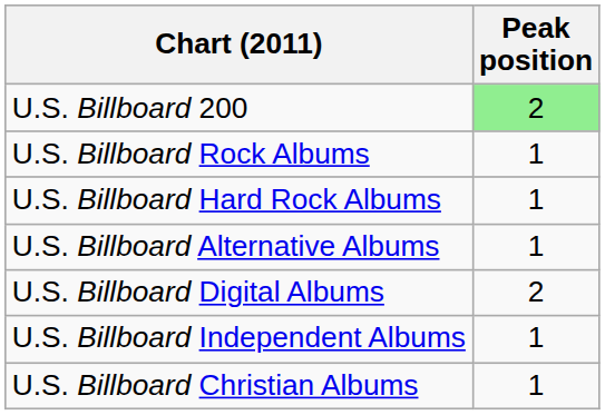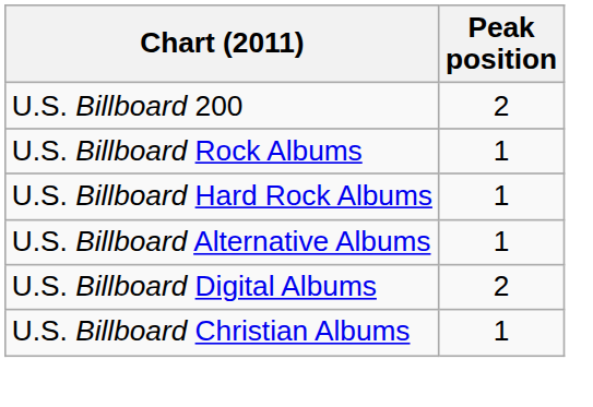U.S. Billboard 200 | Peak position: lightgreen background -> no background
- row: U.S. Billboard Independent Albums | 1
